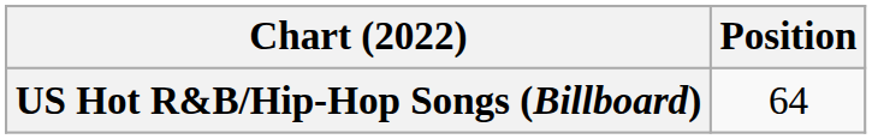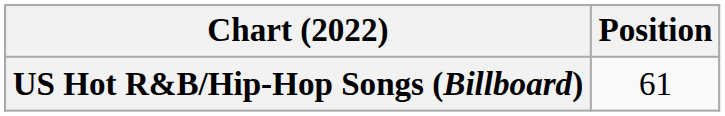US Hot R&B/Hip-Hop Songs (Billboard) | Position: 64 -> 61
